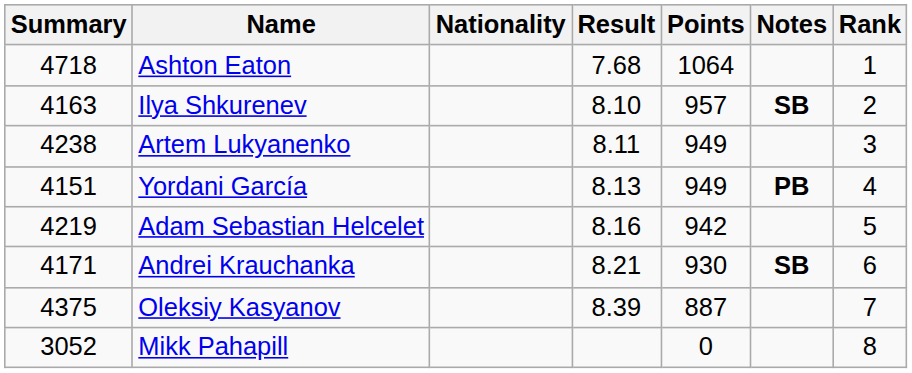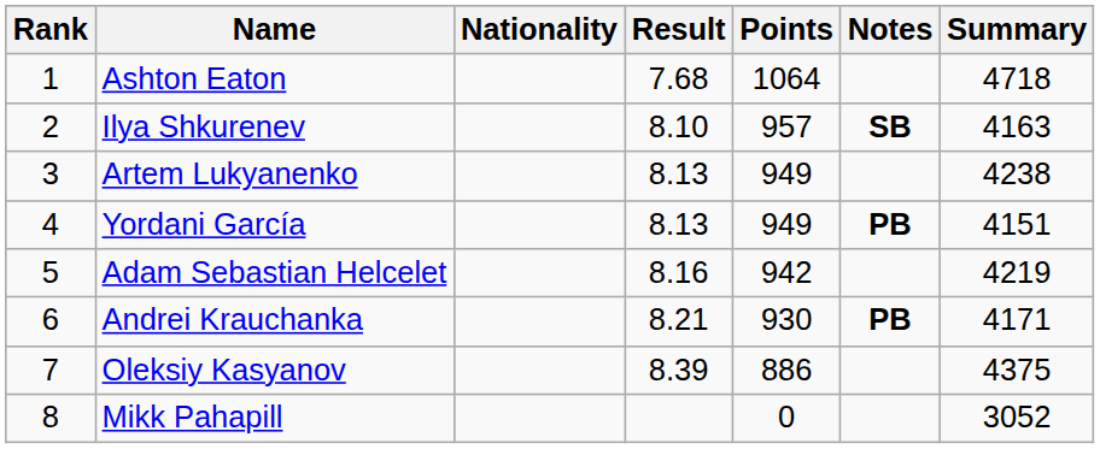columns swapped: Rank <-> Summary
Artem Lukyanenko | Result: 8.11 -> 8.13
Andrei Krauchanka | Notes: SB -> PB
Oleksiy Kasyanov | Points: 887 -> 886
